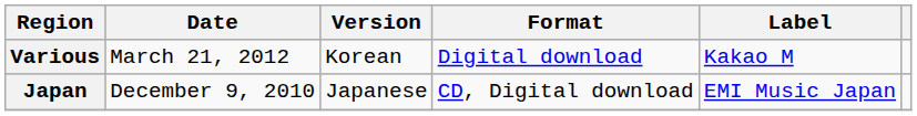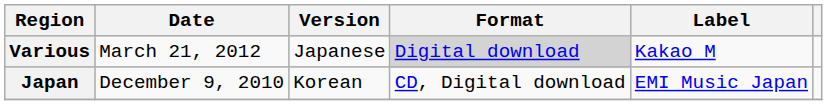Various | Version: Korean -> Japanese
Various | Format: no background -> lightgrey background
Japan | Version: Japanese -> Korean
